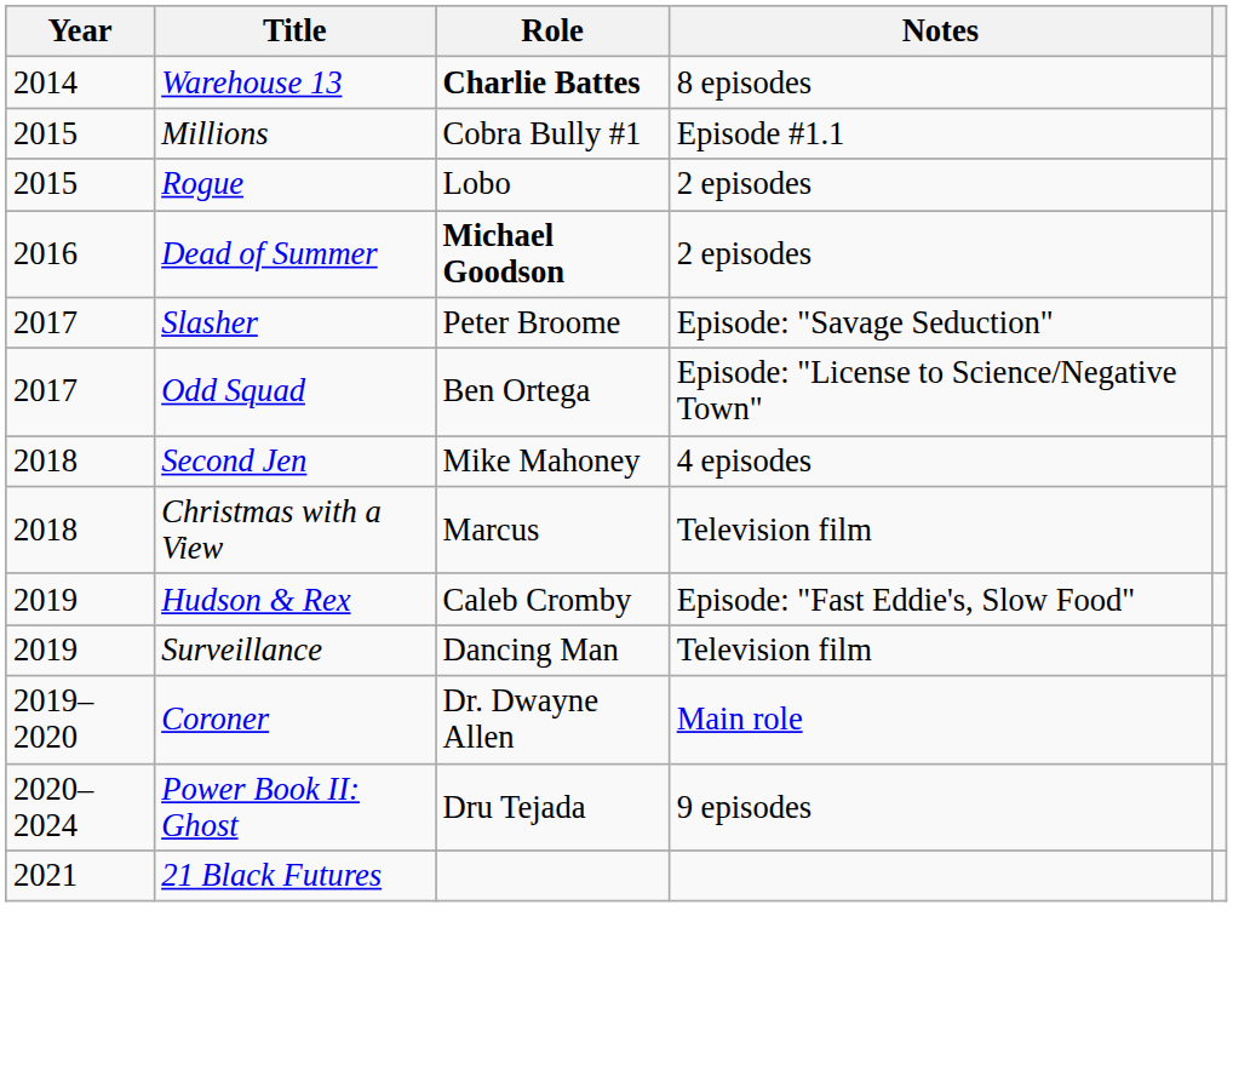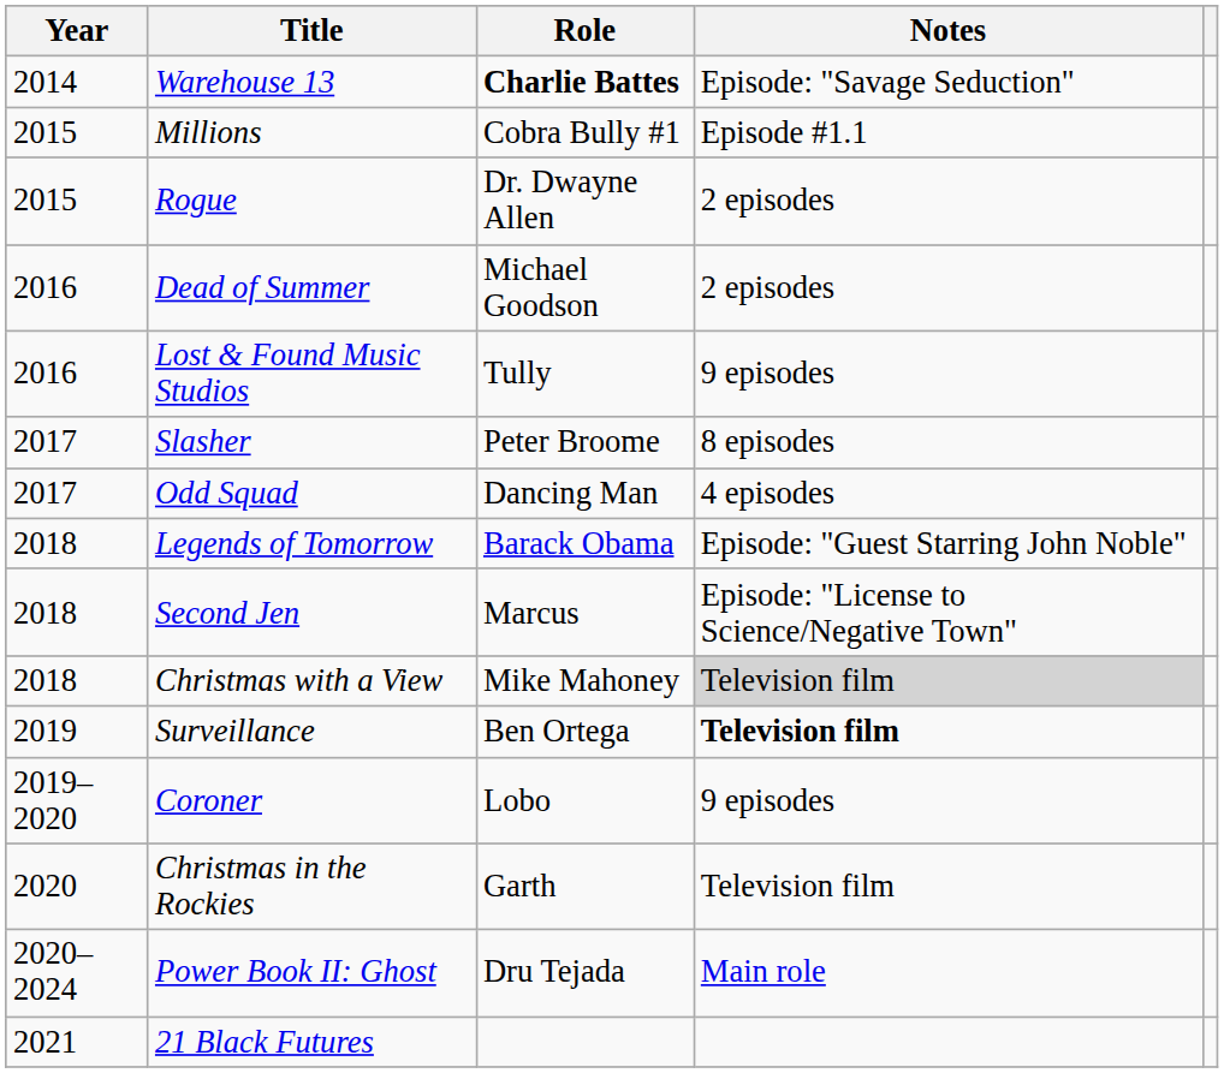Warehouse 13 | Notes: 8 episodes -> Episode: "Savage Seduction"
Rogue | Role: Lobo -> Dr. Dwayne Allen
Dead of Summer | Role: bold -> normal
+ row: 2016 | Lost & Found Music Studios | Tully | 9 episodes
Slasher | Notes: Episode: "Savage Seduction" -> 8 episodes
Odd Squad | Role: Ben Ortega -> Dancing Man
Odd Squad | Notes: Episode: "License to Science/Negative Town" -> 4 episodes
+ row: 2018 | Legends of Tomorrow | Barack Obama | Episode: "Guest Starring John Noble"
Second Jen | Role: Mike Mahoney -> Marcus
Second Jen | Notes: 4 episodes -> Episode: "License to Science/Negative Town"
Christmas with a View | Role: Marcus -> Mike Mahoney
Christmas with a View | Notes: no background -> lightgrey background
- row: 2019 | Hudson & Rex | Caleb Cromby | Episode: "Fast Eddie's, Slow Food"
Surveillance | Role: Dancing Man -> Ben Ortega
Surveillance | Notes: normal -> bold
Coroner | Role: Dr. Dwayne Allen -> Lobo
Coroner | Notes: Main role -> 9 episodes
+ row: 2020 | Christmas in the Rockies | Garth | Television film
Power Book II: Ghost | Notes: 9 episodes -> Main role
